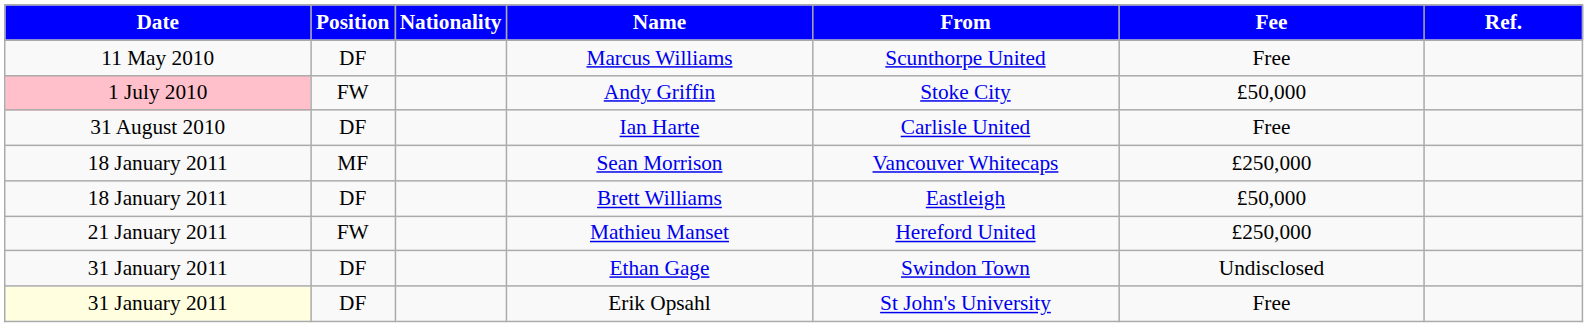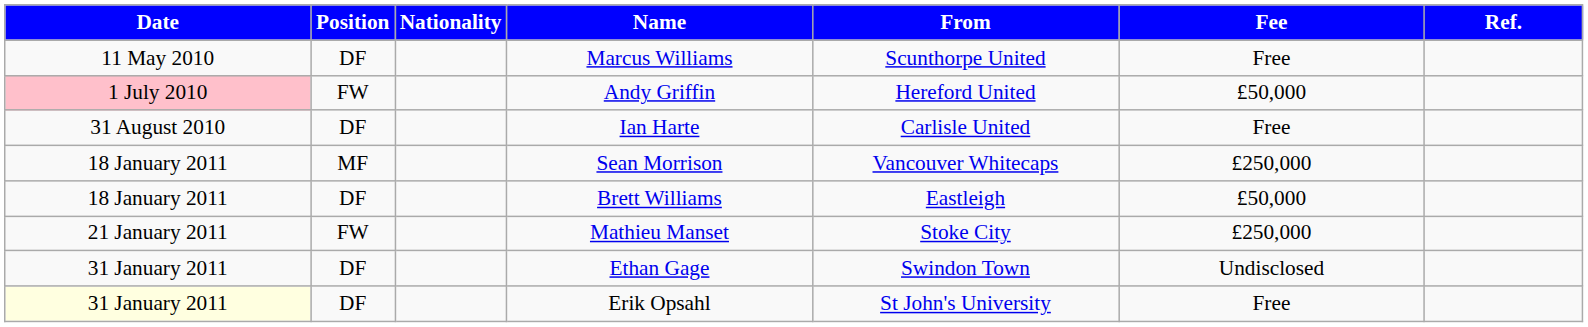Andy Griffin | From: Stoke City -> Hereford United
Mathieu Manset | From: Hereford United -> Stoke City
